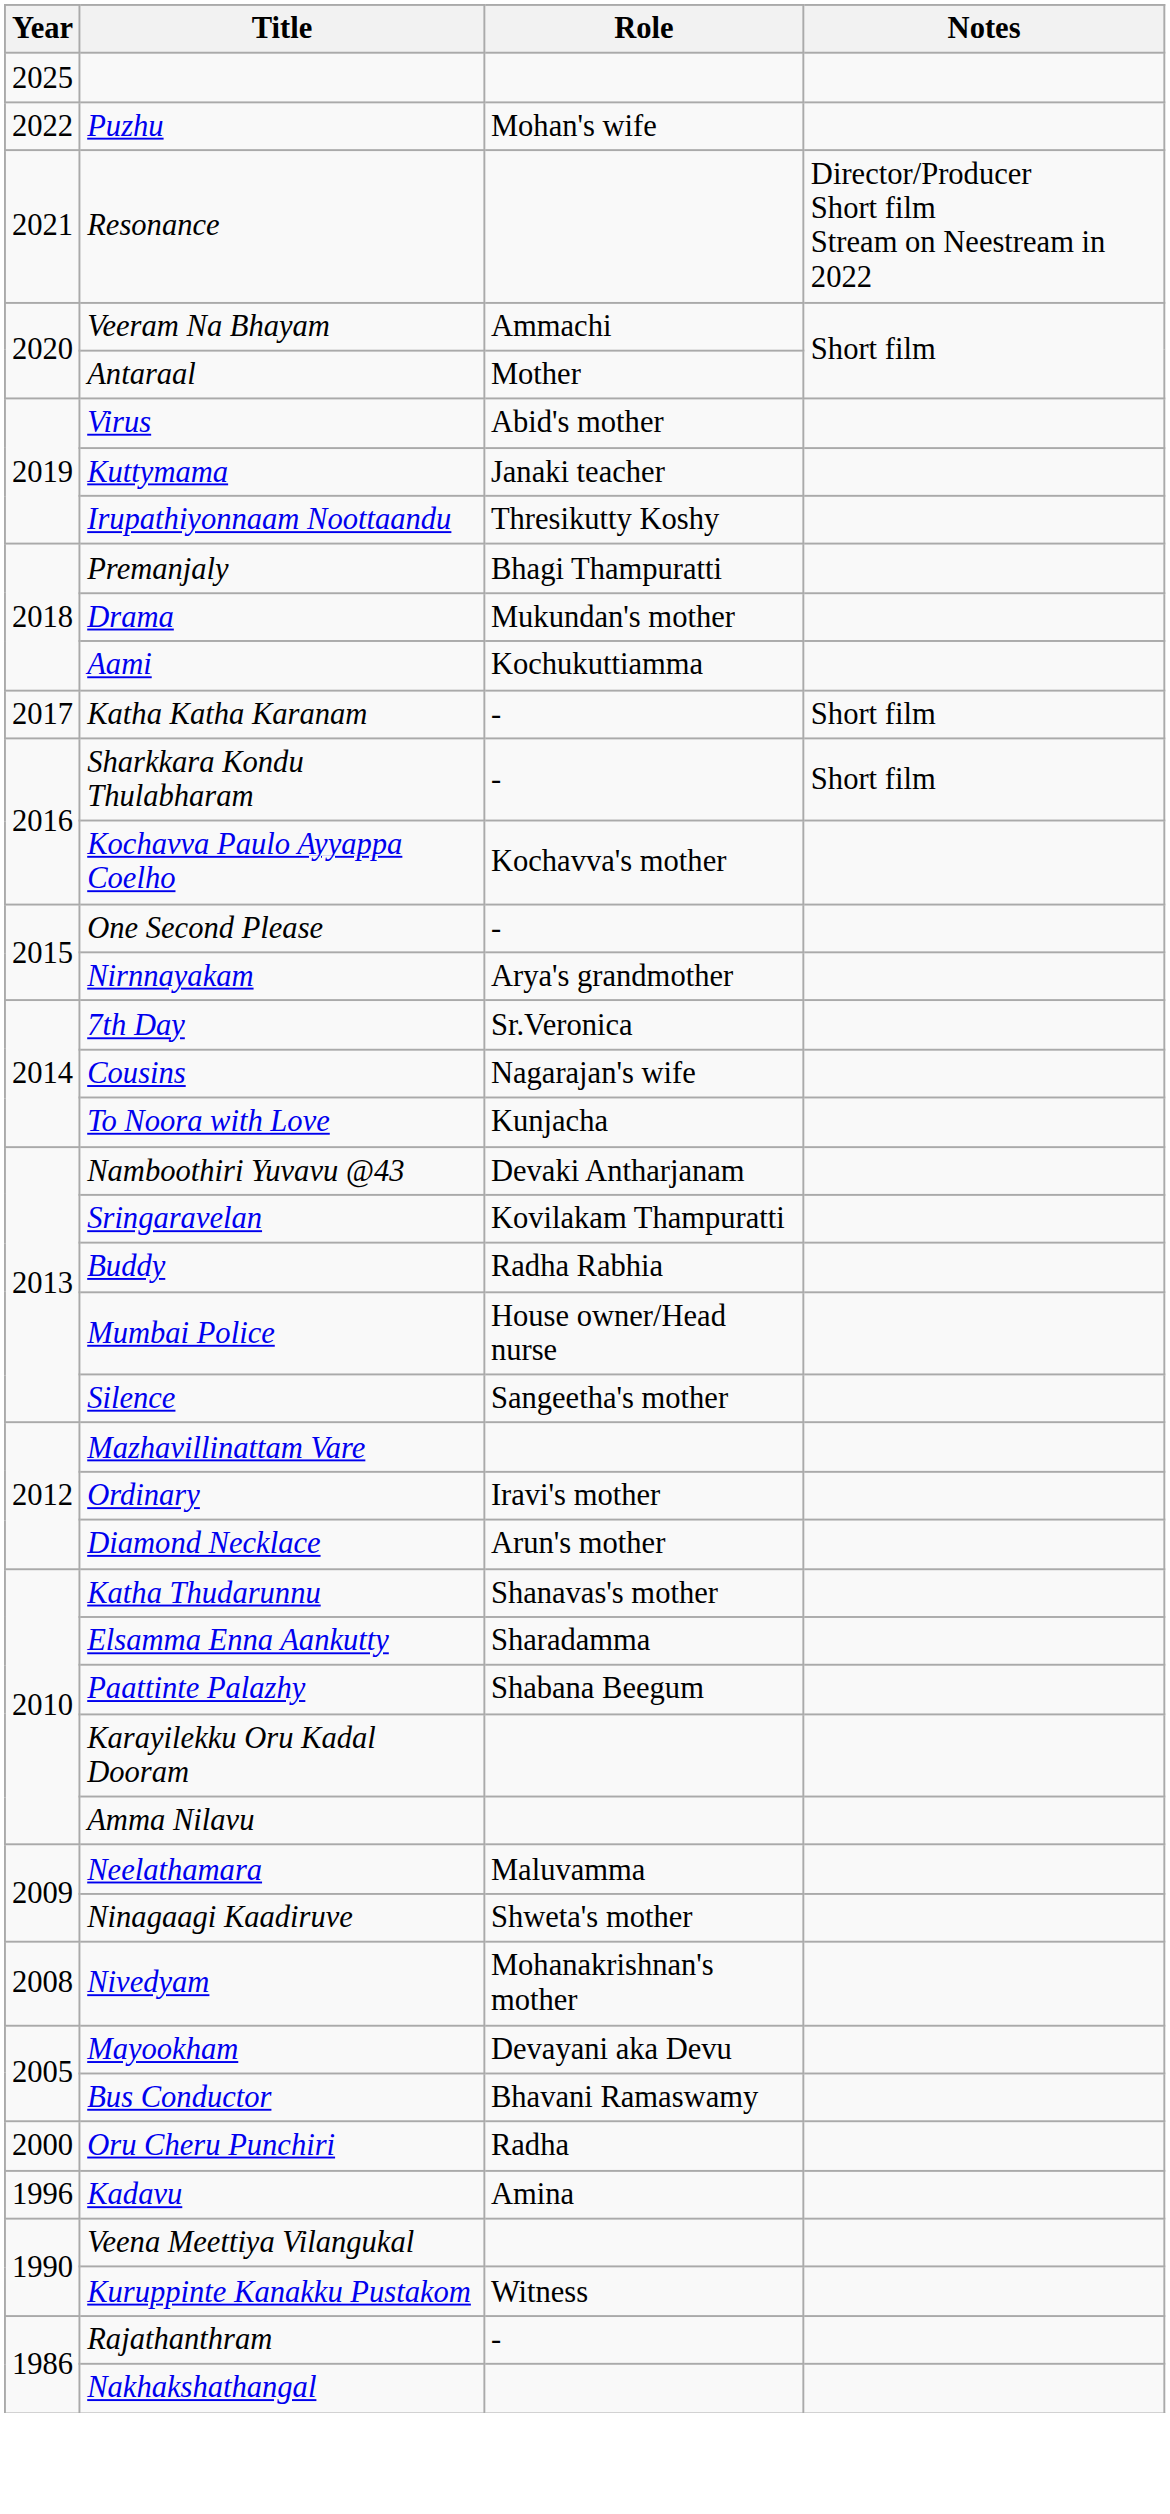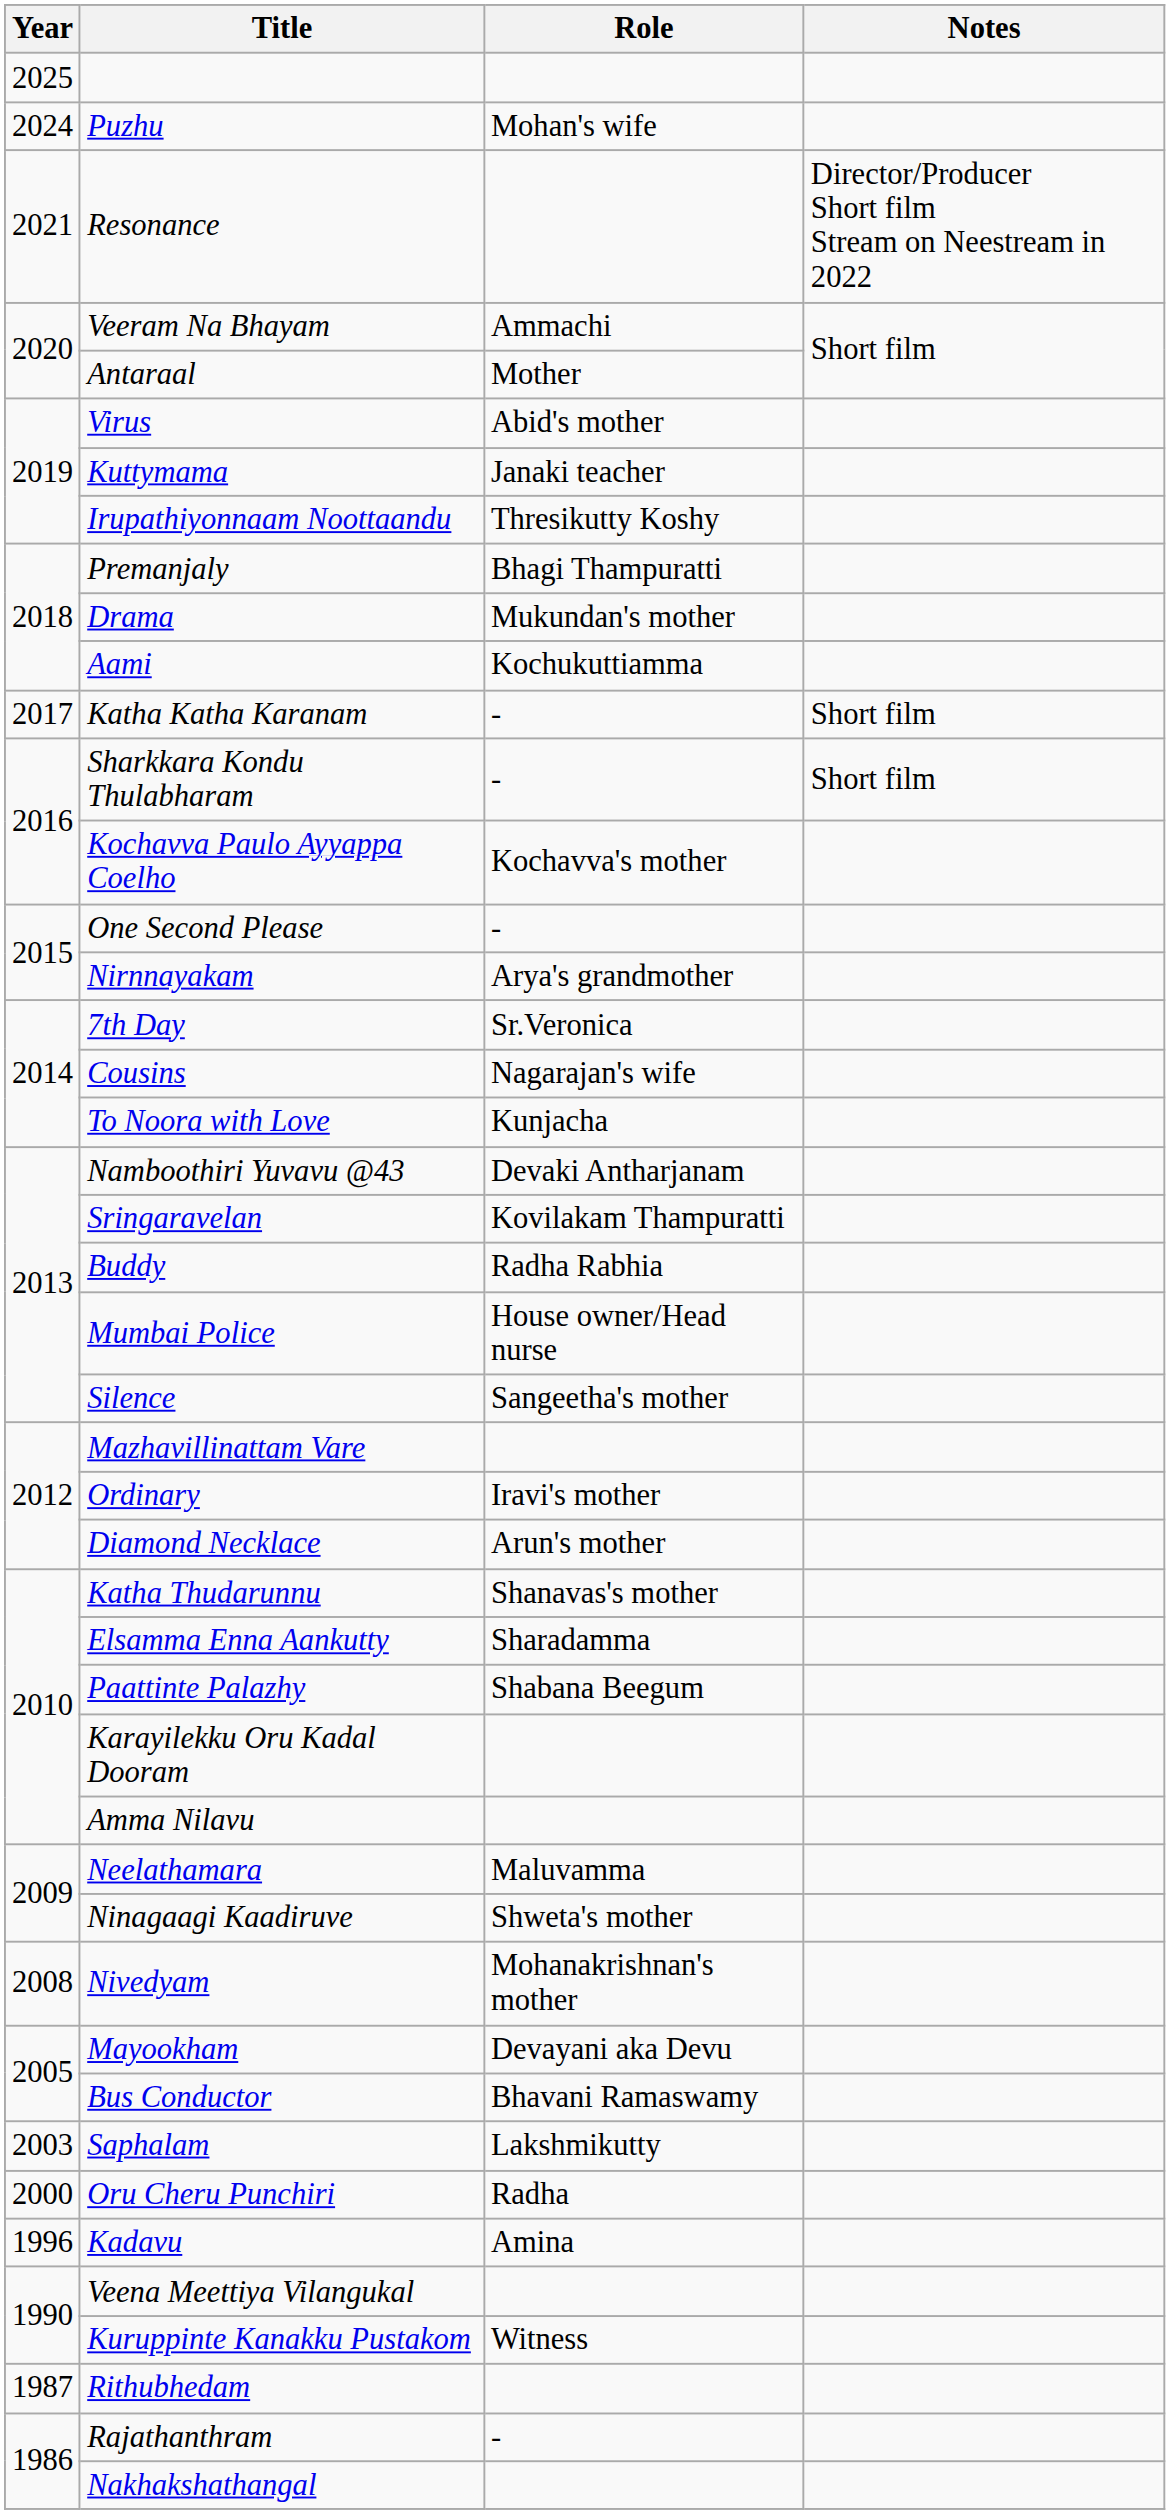Puzhu | Year: 2022 -> 2024
+ row: 2003 | Saphalam | Lakshmikutty
+ row: 1987 | Rithubhedam
